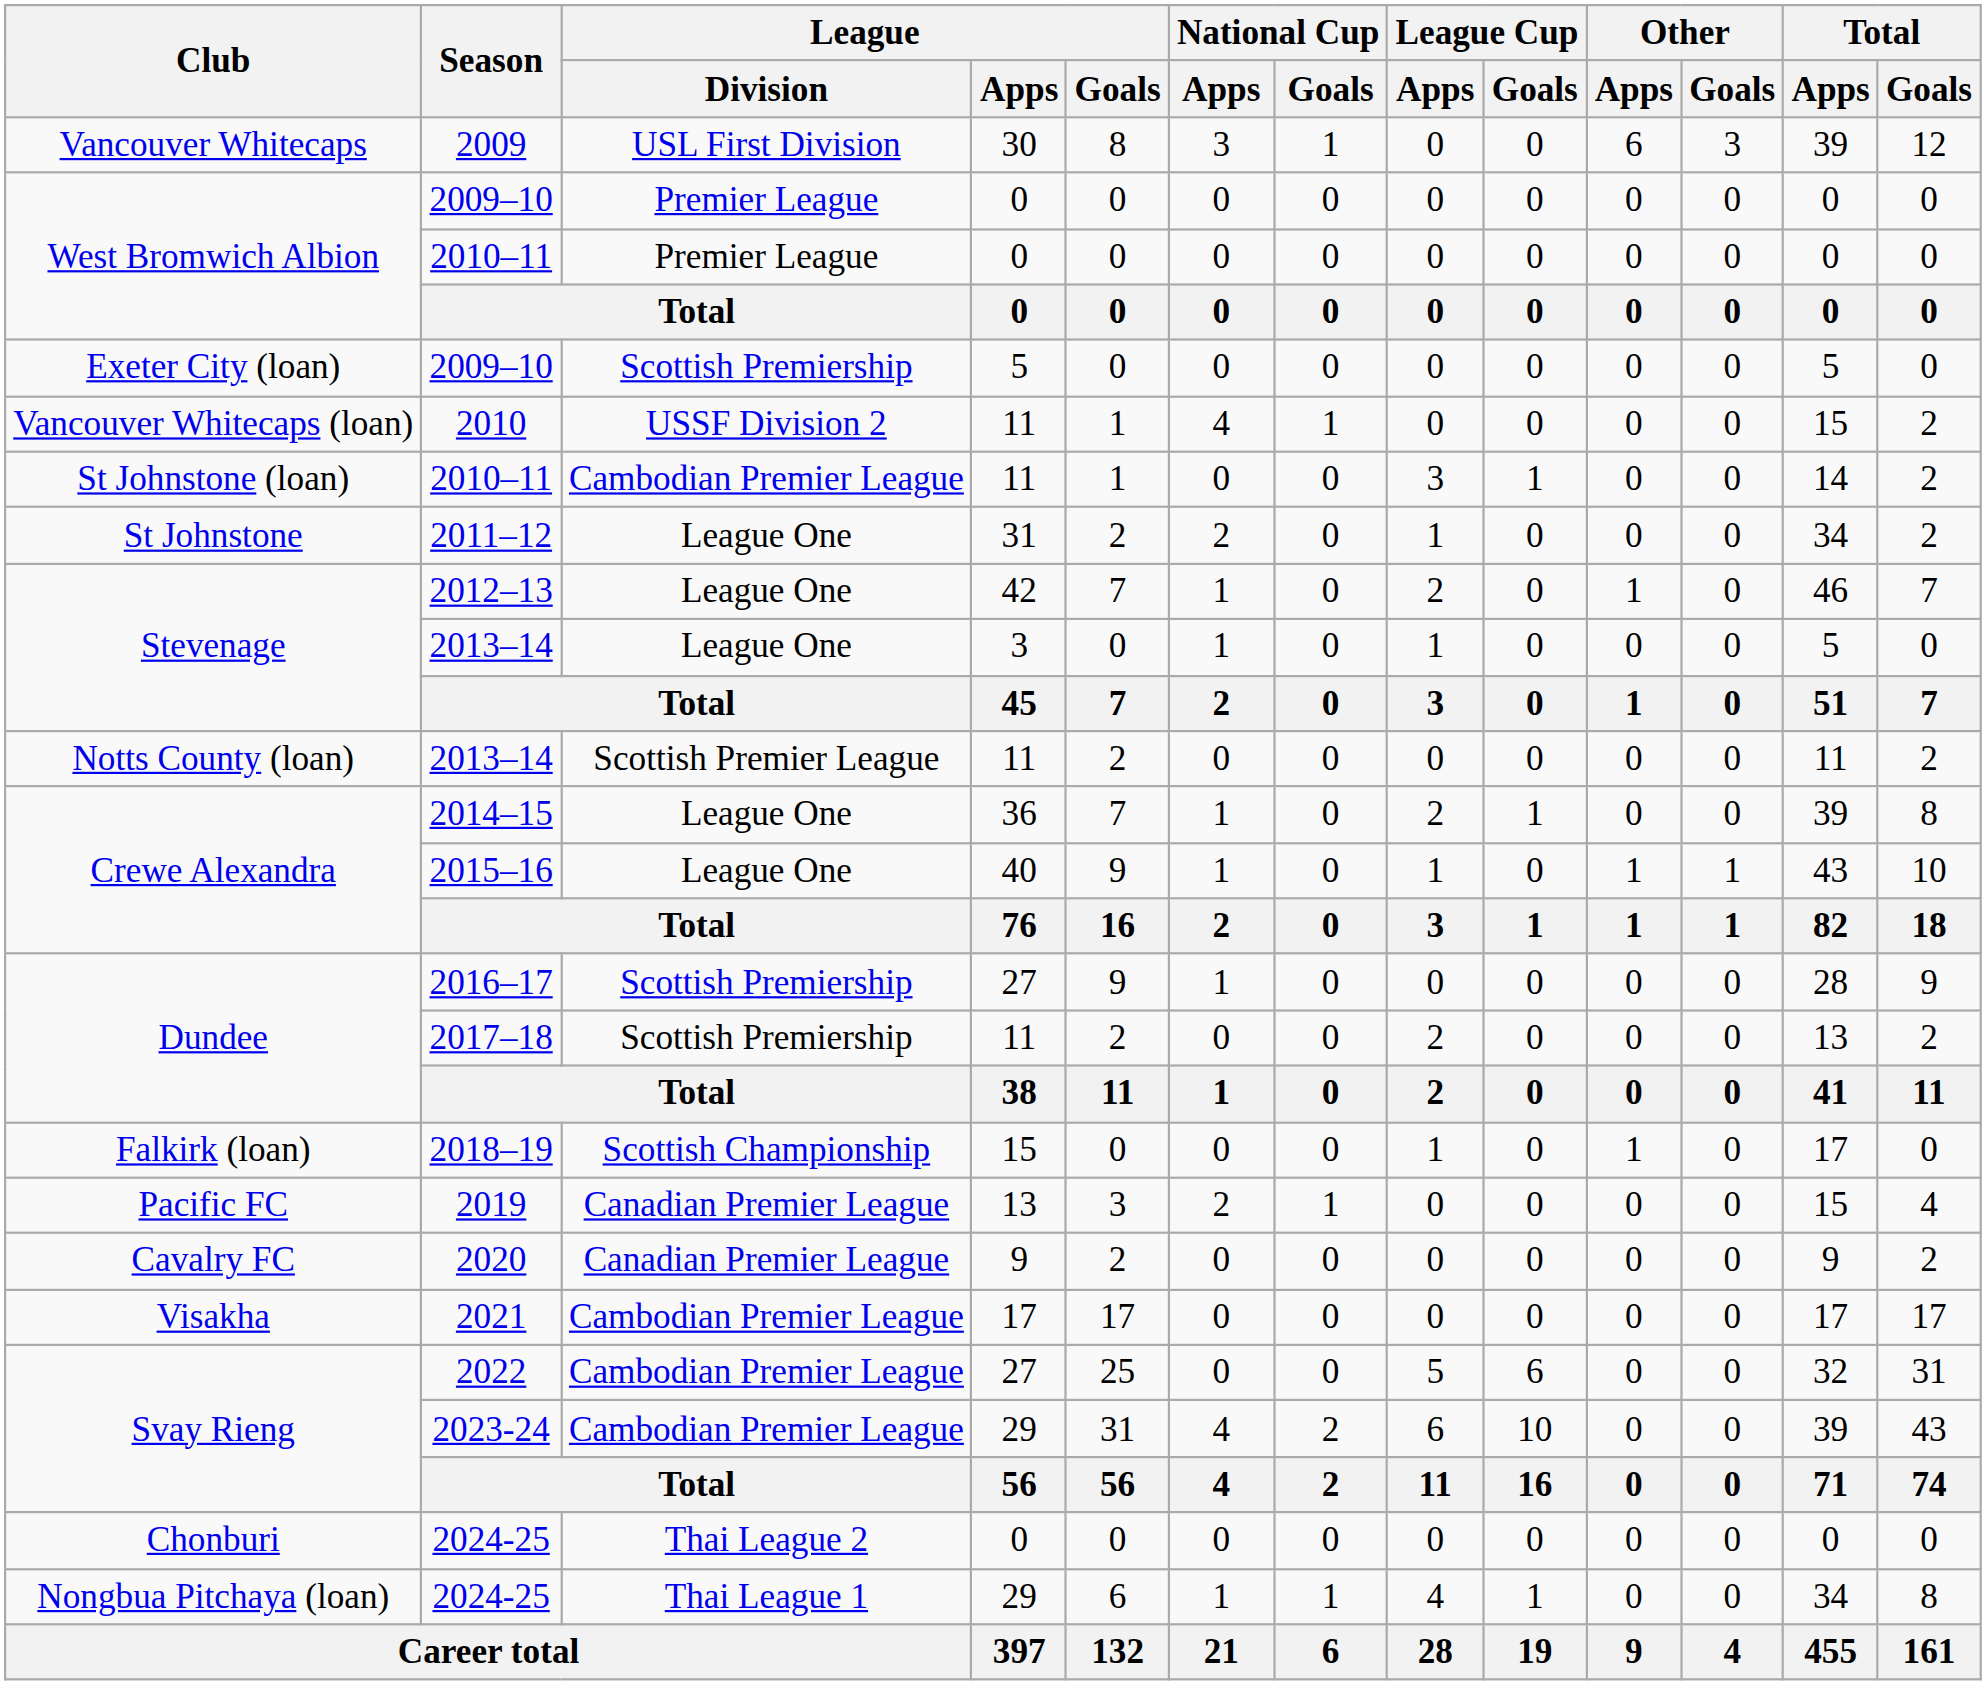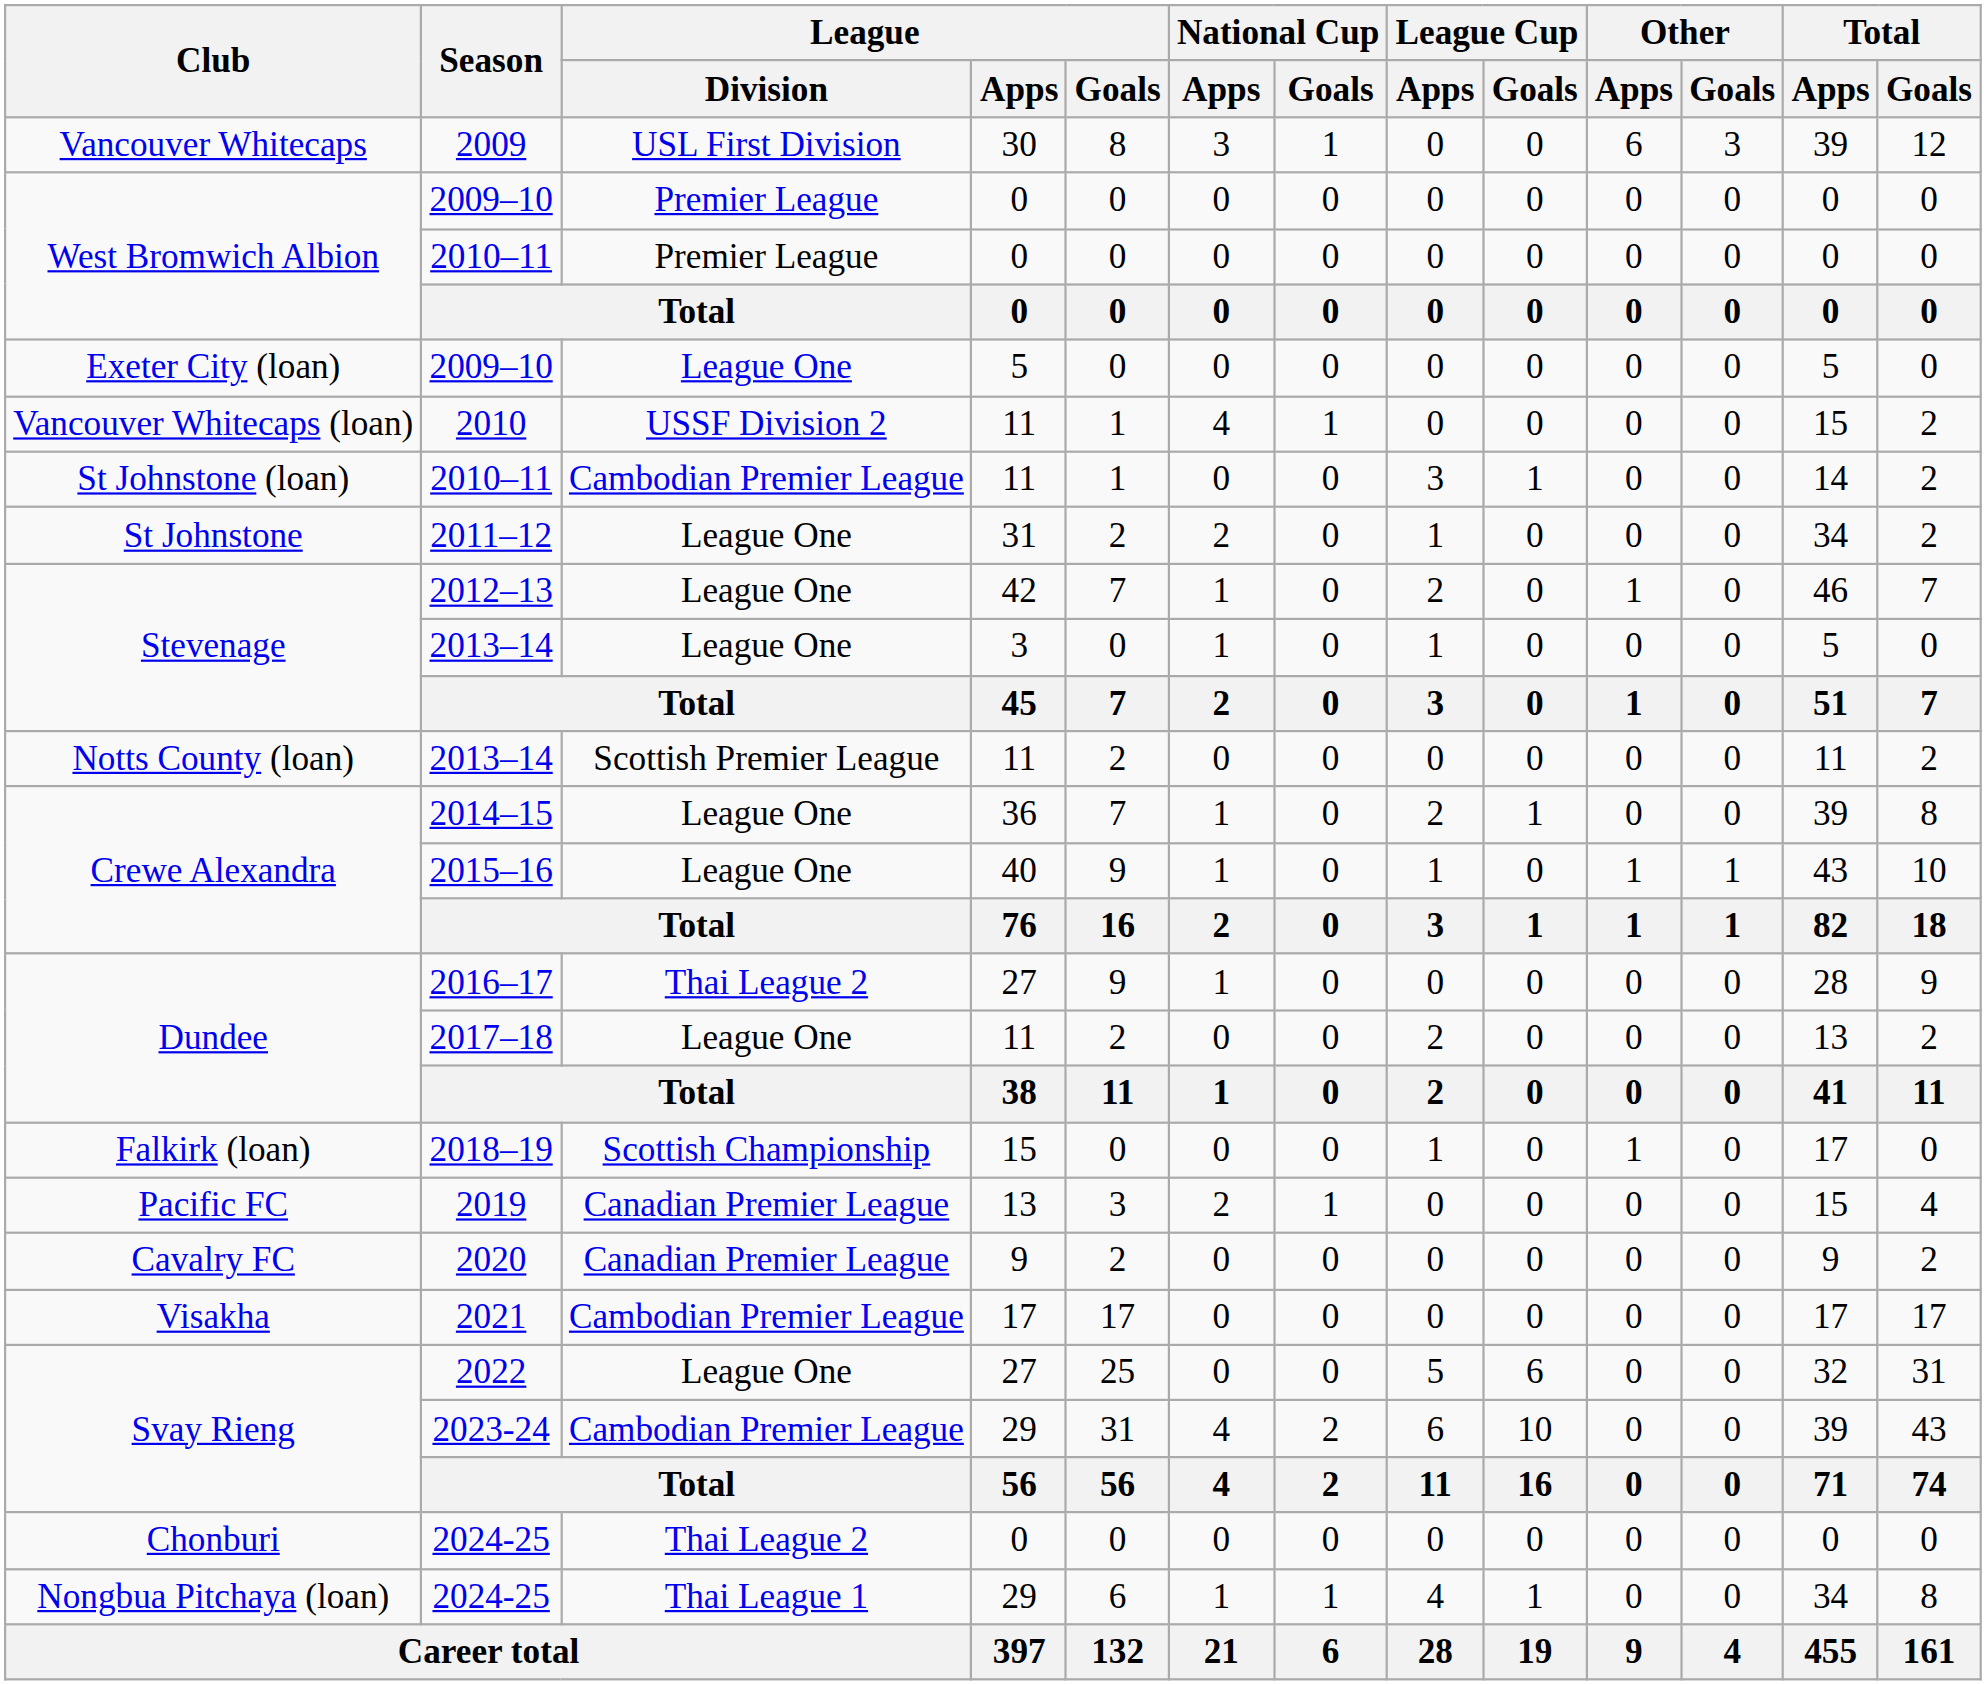Exeter City (loan) / 2009–10 | League / Division: Scottish Premiership -> League One
2016–17 | League / Division: Scottish Premiership -> Thai League 2
2017–18 | League / Division: Scottish Premiership -> League One
2022 | League / Division: Cambodian Premier League -> League One
